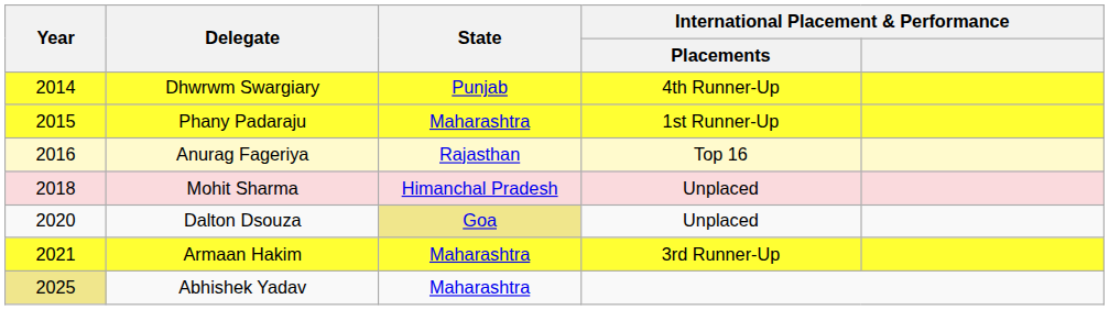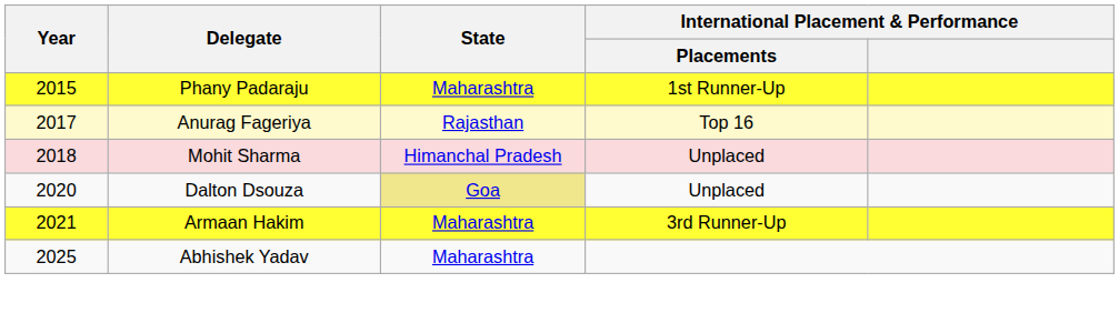- row: 2014 | Dhwrwm Swargiary | Punjab | 4th Runner-Up
Anurag Fageriya | Year: 2016 -> 2017
Abhishek Yadav | Year: khaki background -> no background
